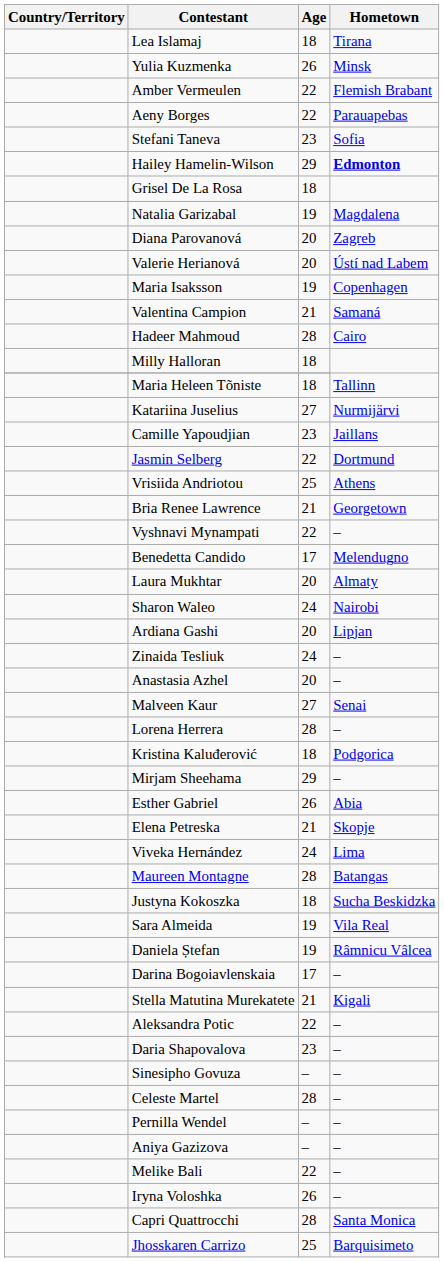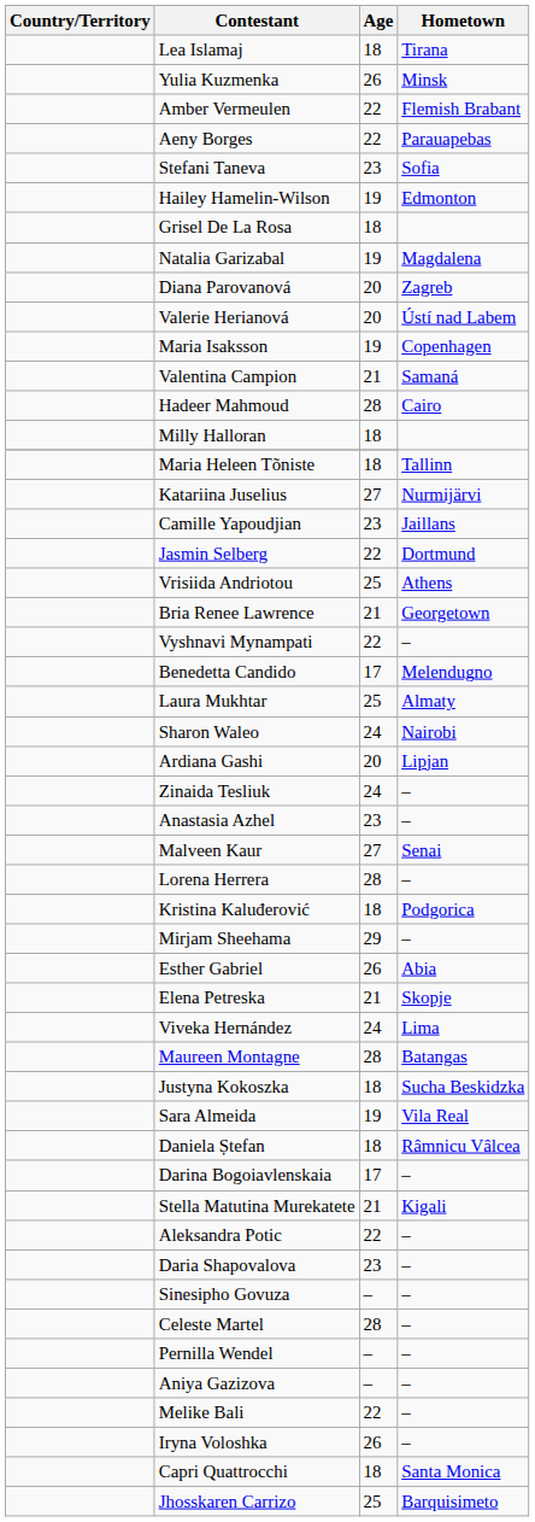Hailey Hamelin-Wilson | Age: 29 -> 19
Hailey Hamelin-Wilson | Hometown: bold -> normal
Laura Mukhtar | Age: 20 -> 25
Anastasia Azhel | Age: 20 -> 23
Daniela Ștefan | Age: 19 -> 18
Capri Quattrocchi | Age: 28 -> 18
